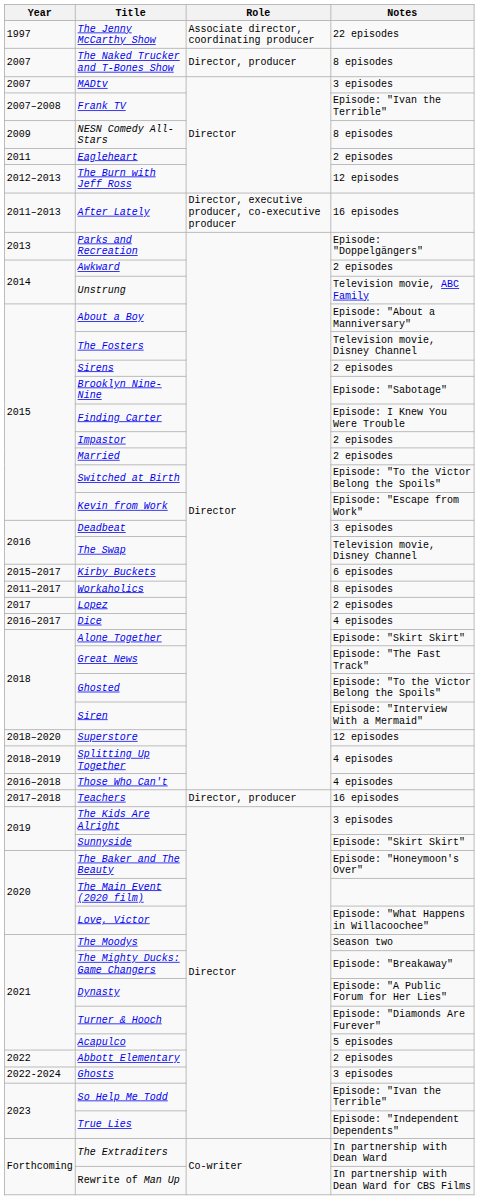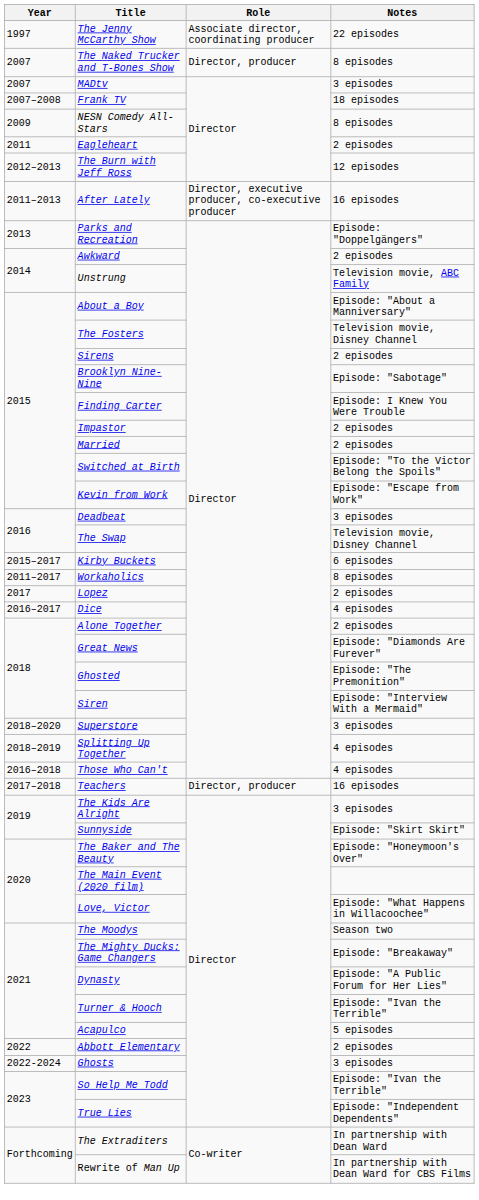Frank TV | Notes: Episode: "Ivan the Terrible" -> 18 episodes
Alone Together | Notes: Episode: "Skirt Skirt" -> 2 episodes
Great News | Notes: Episode: "The Fast Track" -> Episode: "Diamonds Are Furever"
Ghosted | Notes: Episode: "To the Victor Belong the Spoils" -> Episode: "The Premonition"
Superstore | Notes: 12 episodes -> 3 episodes
Turner & Hooch | Notes: Episode: "Diamonds Are Furever" -> Episode: "Ivan the Terrible"
